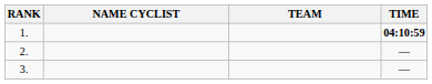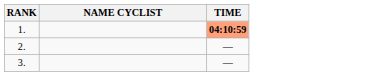- column: TEAM
1. | TIME: no background -> lightsalmon background
